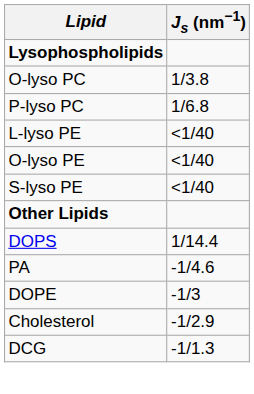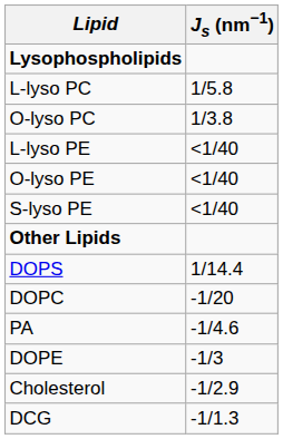+ row: L-lyso PC | 1/5.8
- row: P-lyso PC | 1/6.8
+ row: DOPC | -1/20
